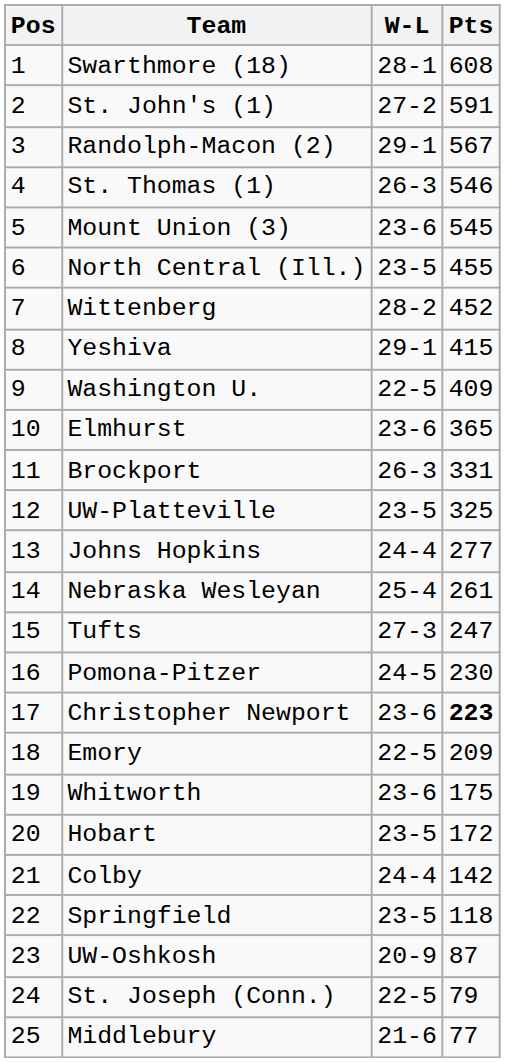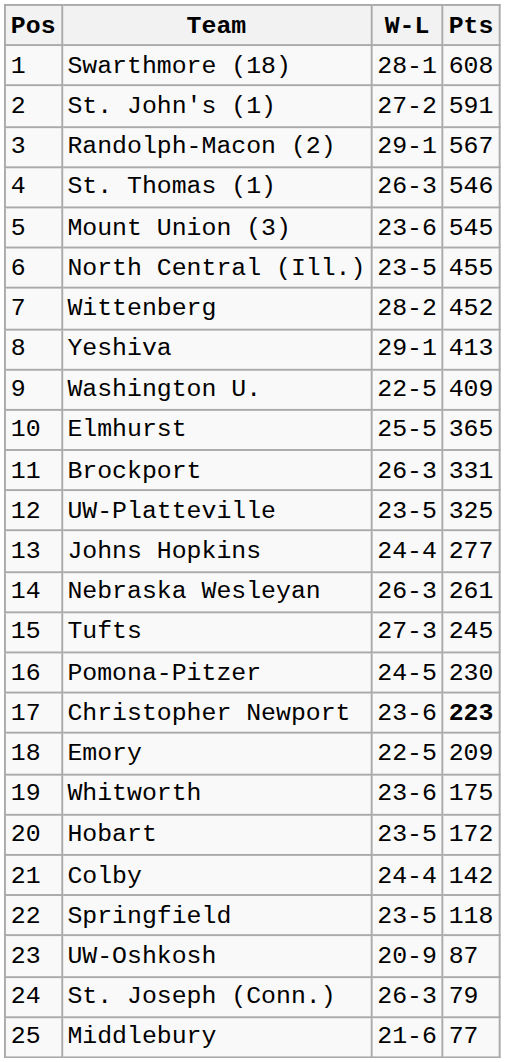Yeshiva | Pts: 415 -> 413
Elmhurst | W-L: 23-6 -> 25-5
Nebraska Wesleyan | W-L: 25-4 -> 26-3
Tufts | Pts: 247 -> 245
St. Joseph (Conn.) | W-L: 22-5 -> 26-3
